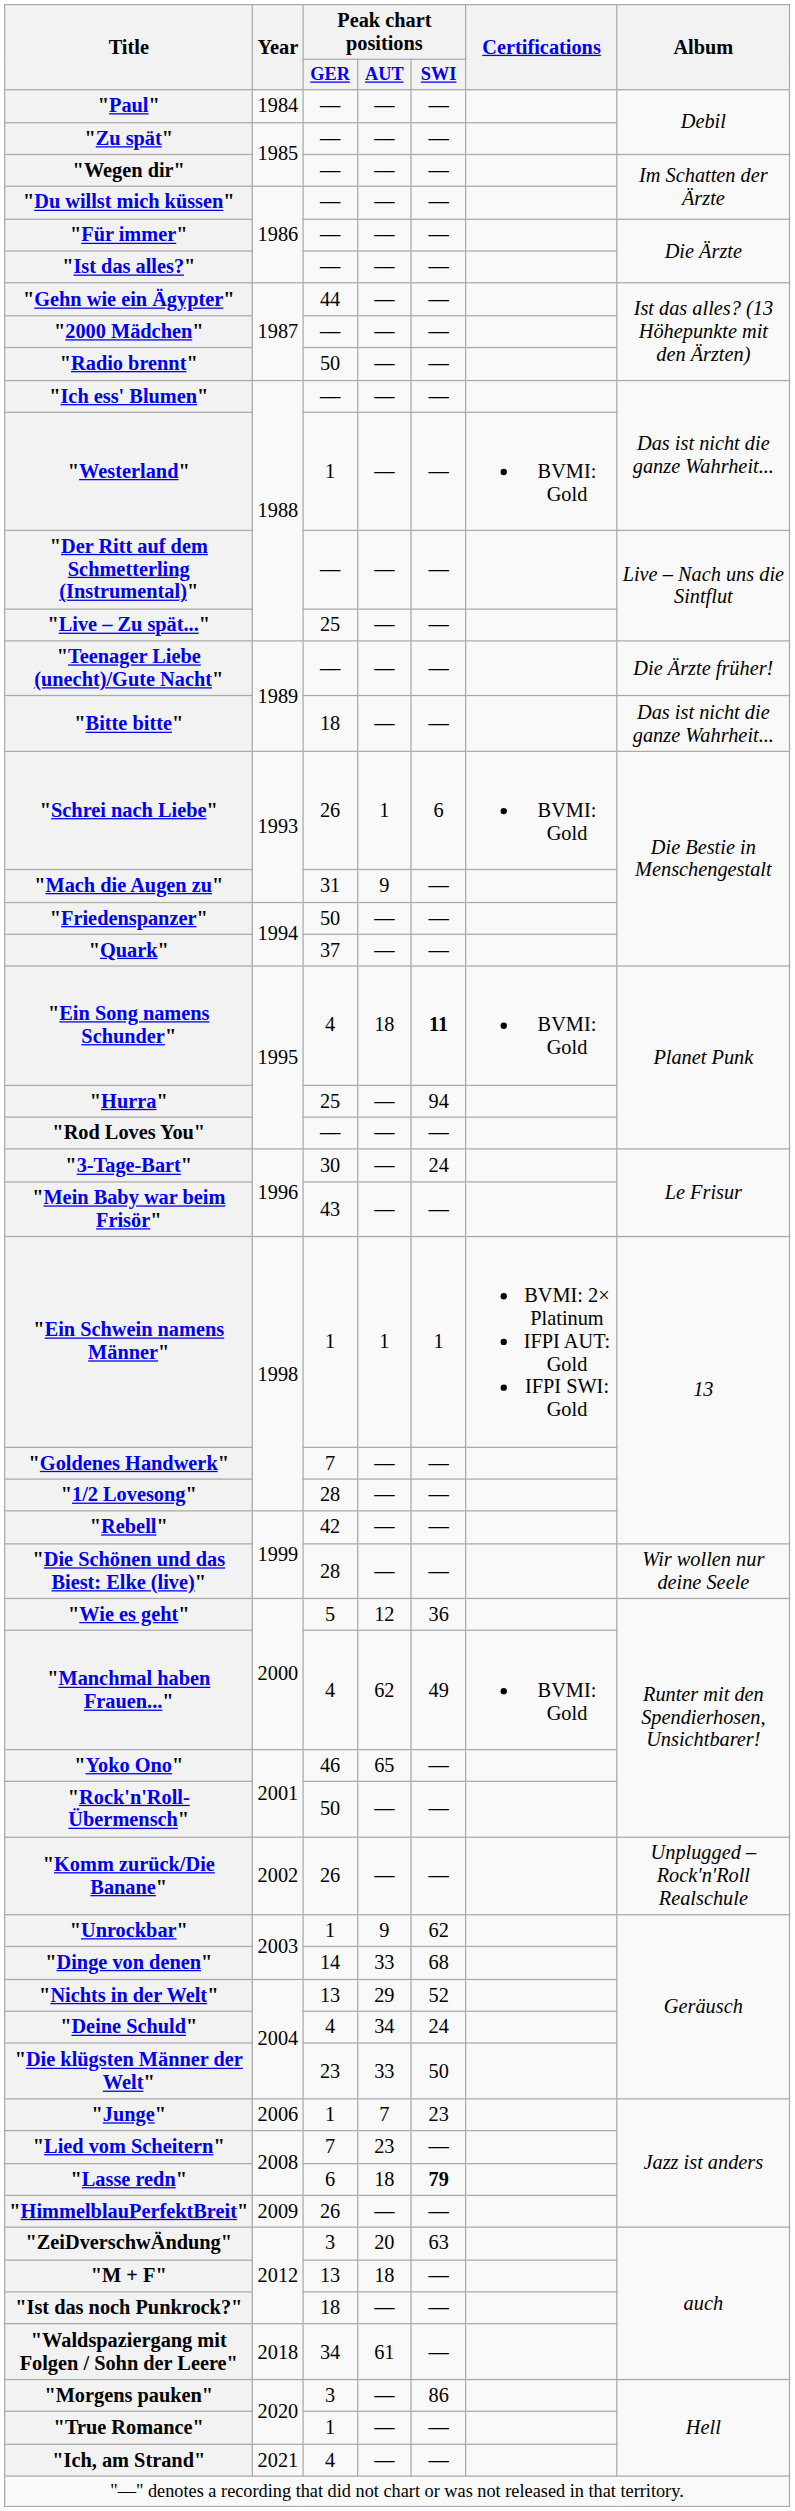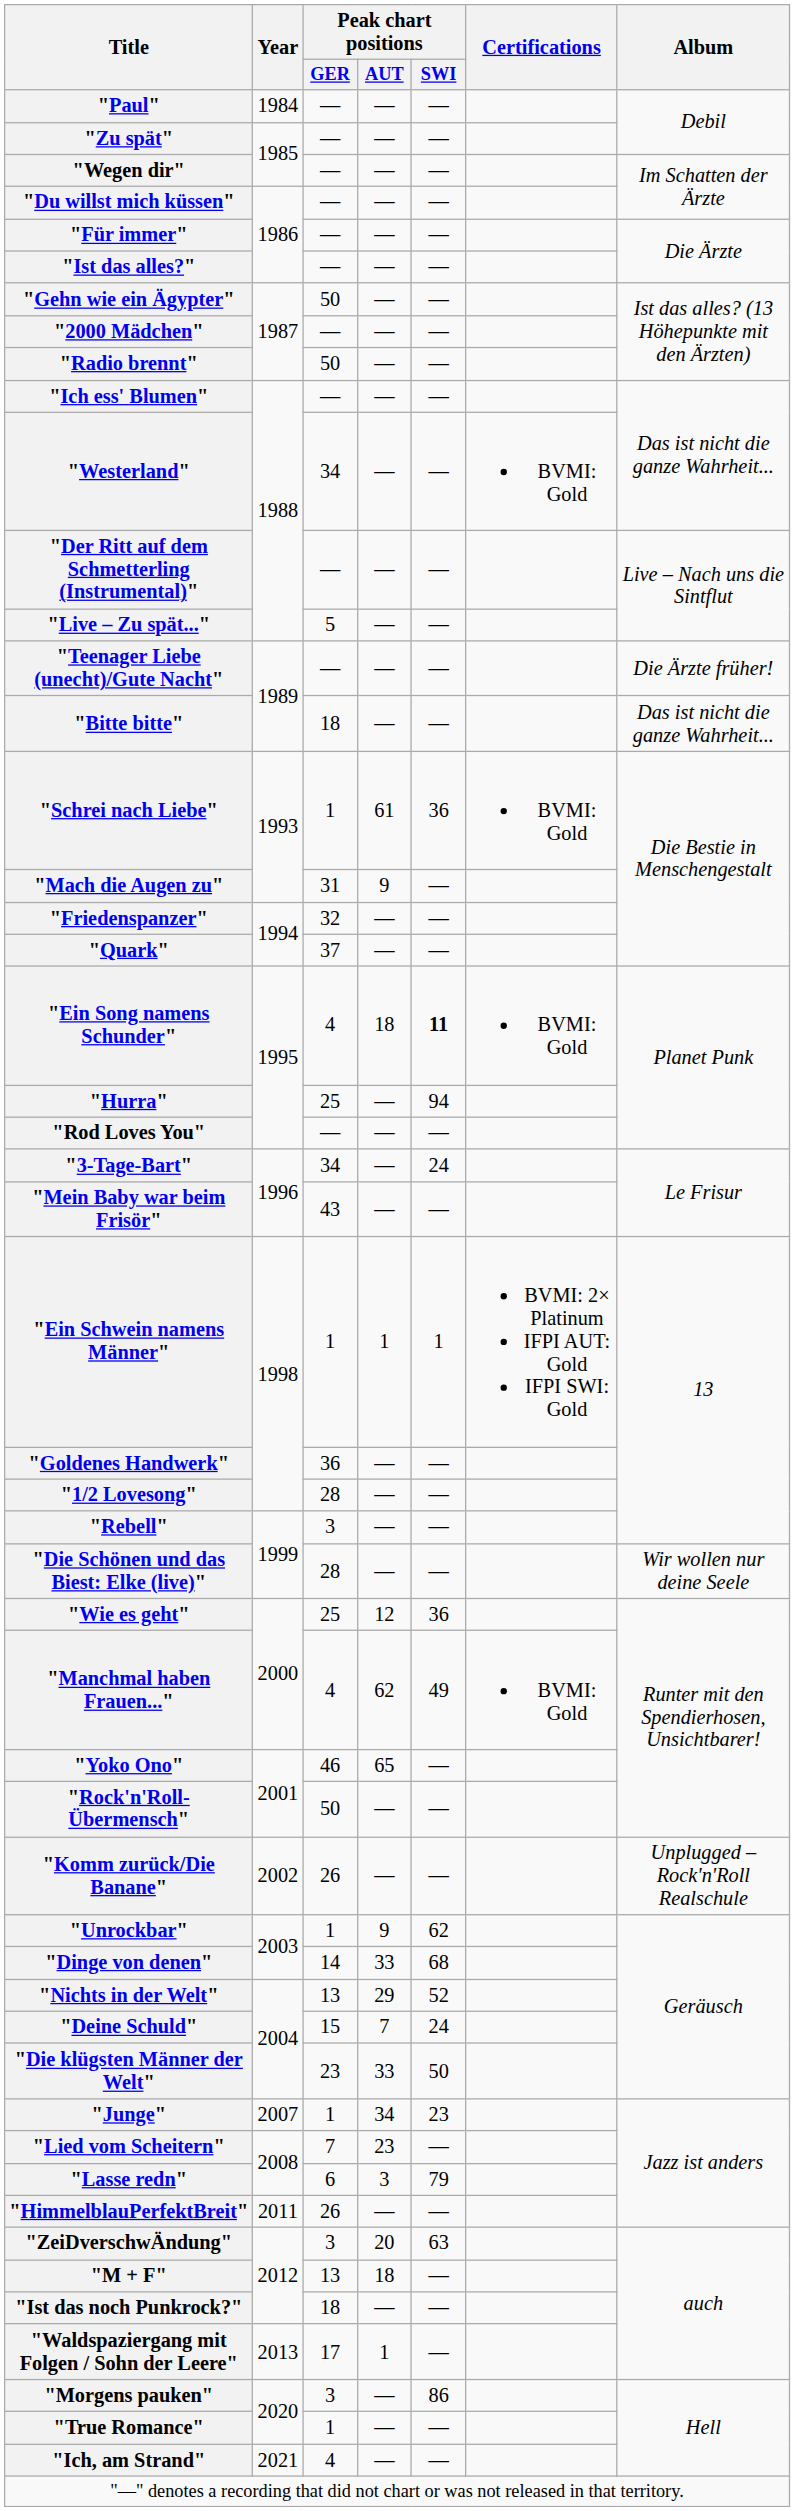"Gehn wie ein Ägypter" | Peak chart positions / GER: 44 -> 50
"Westerland" | Peak chart positions / GER: 1 -> 34
"Live – Zu spät..." | Peak chart positions / GER: 25 -> 5
"Schrei nach Liebe" | Peak chart positions / GER: 26 -> 1
"Schrei nach Liebe" | Peak chart positions / AUT: 1 -> 61
"Schrei nach Liebe" | Peak chart positions / SWI: 6 -> 36
"Friedenspanzer" | Peak chart positions / GER: 50 -> 32
"3-Tage-Bart" | Peak chart positions / GER: 30 -> 34
"Goldenes Handwerk" | Peak chart positions / GER: 7 -> 36
"Rebell" | Peak chart positions / GER: 42 -> 3
"Wie es geht" | Peak chart positions / GER: 5 -> 25
"Deine Schuld" | Peak chart positions / GER: 4 -> 15
"Deine Schuld" | Peak chart positions / AUT: 34 -> 7
"Junge" | Year: 2006 -> 2007
"Junge" | Peak chart positions / AUT: 7 -> 34
"Lasse redn" | Peak chart positions / AUT: 18 -> 3
"Lasse redn" | Peak chart positions / SWI: bold -> normal
"HimmelblauPerfektBreit" | Year: 2009 -> 2011
"Waldspaziergang mit Folgen / Sohn der Leere" | Year: 2018 -> 2013
"Waldspaziergang mit Folgen / Sohn der Leere" | Peak chart positions / GER: 34 -> 17
"Waldspaziergang mit Folgen / Sohn der Leere" | Peak chart positions / AUT: 61 -> 1
